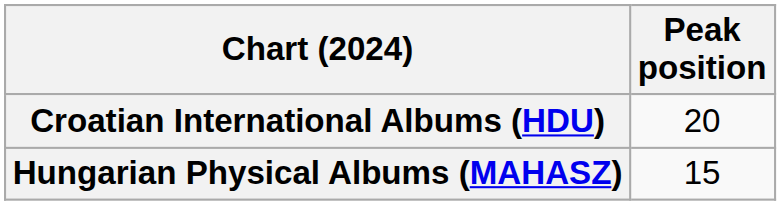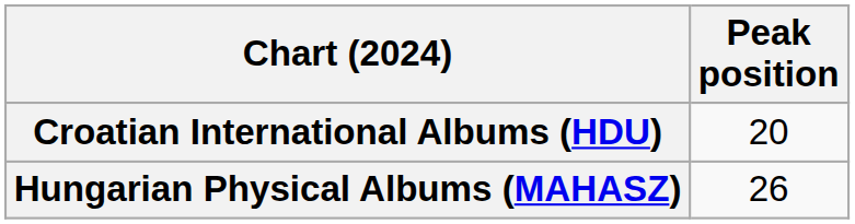Hungarian Physical Albums (MAHASZ) | Peak position: 15 -> 26
